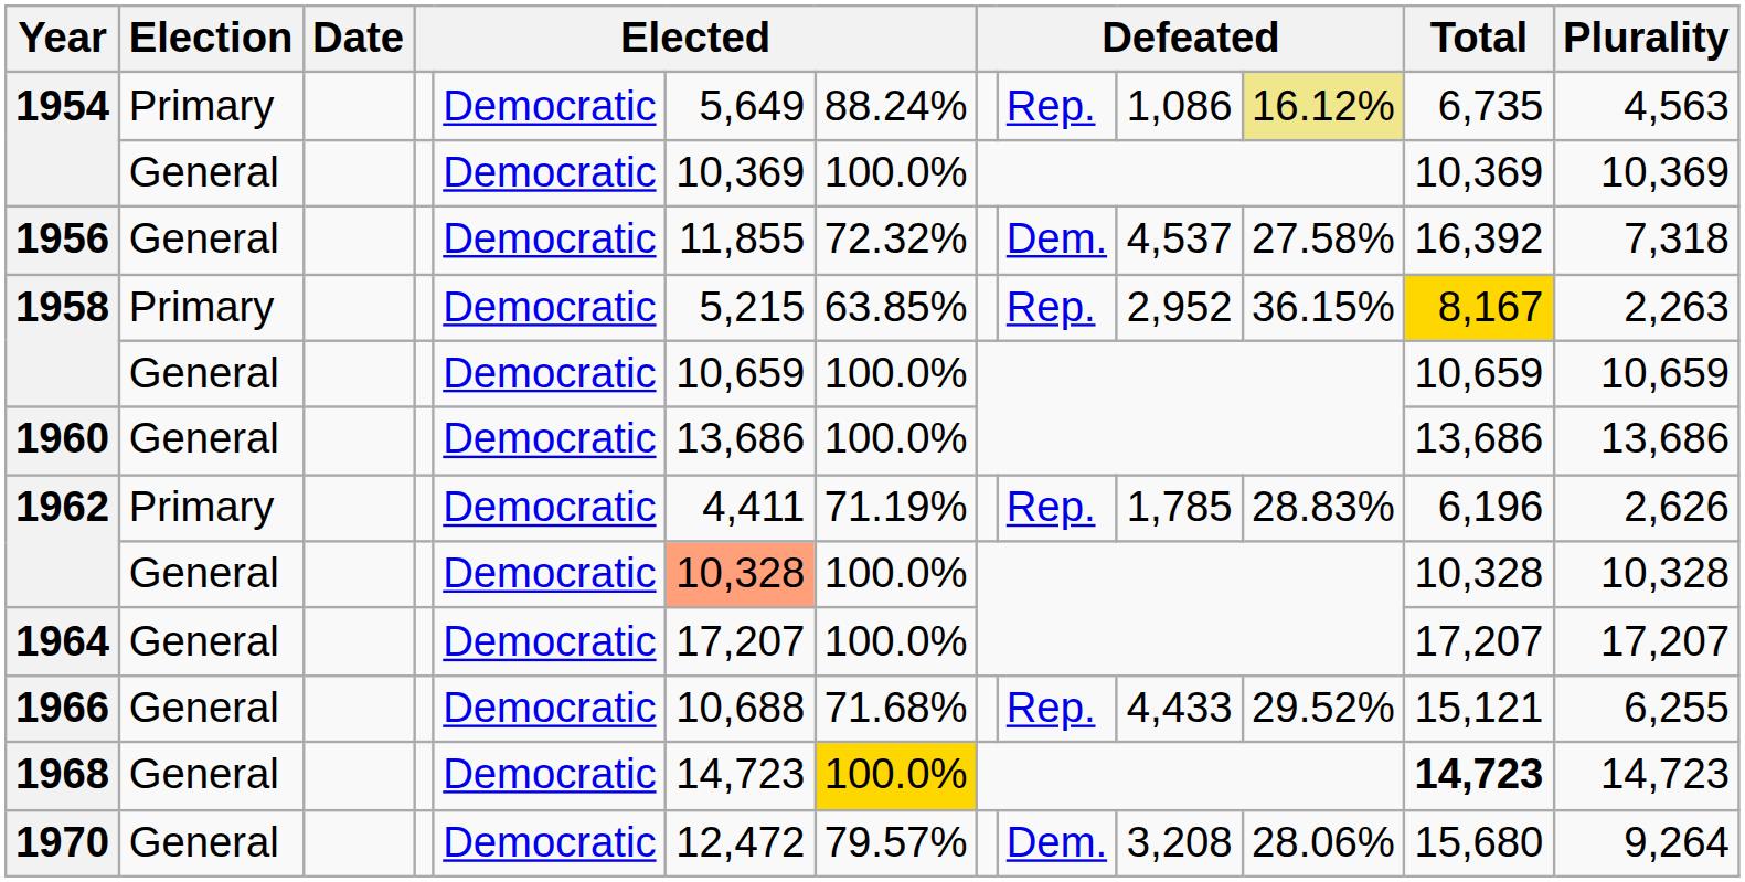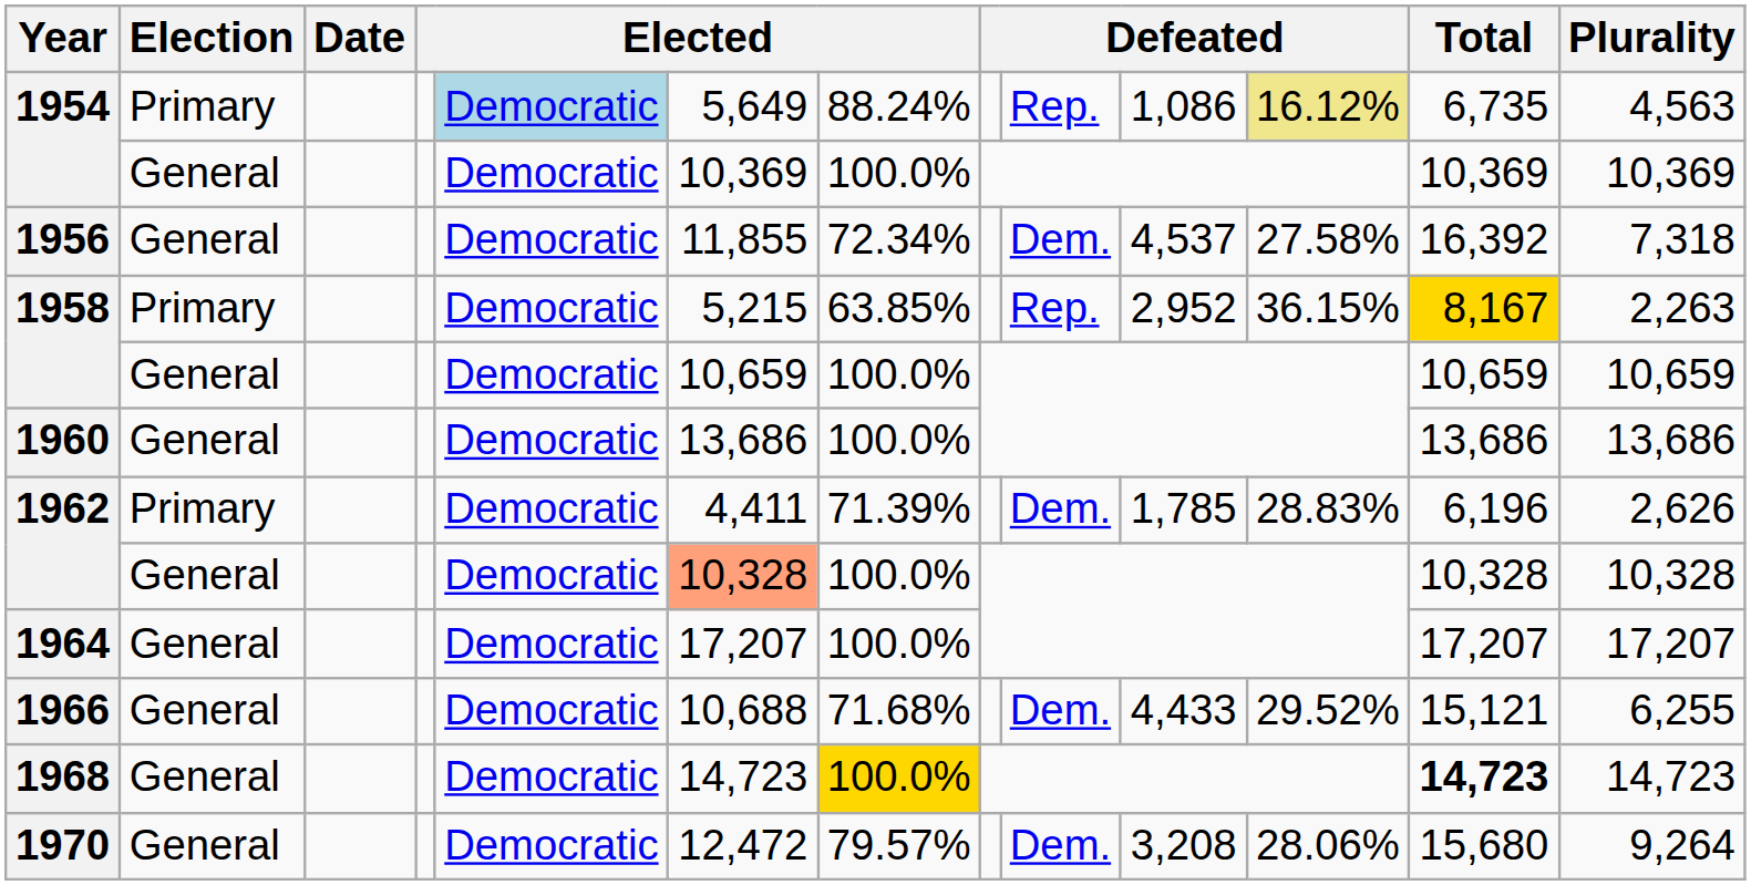1954 / Primary | column 5: no background -> lightblue background
1956 | column 7: 72.32% -> 72.34%
1962 / Primary | column 7: 71.19% -> 71.39%
1962 / Primary | column 9: Rep. -> Dem.
1966 | column 9: Rep. -> Dem.
